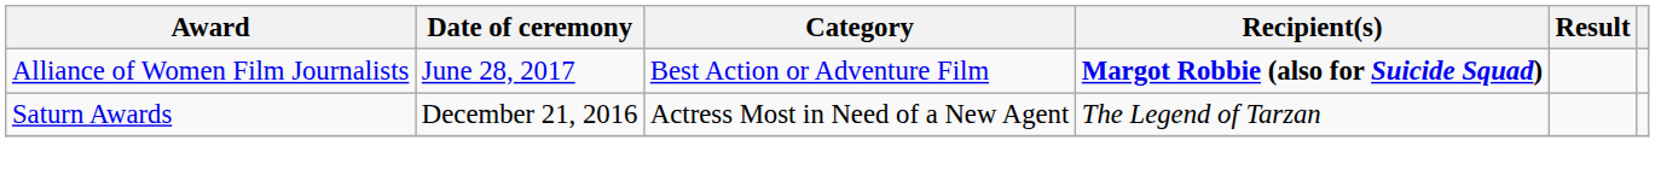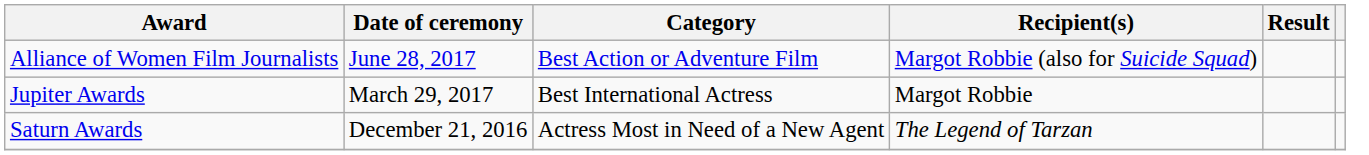Alliance of Women Film Journalists | Recipient(s): bold -> normal
+ row: Jupiter Awards | March 29, 2017 | Best International Actress | Margot Robbie
